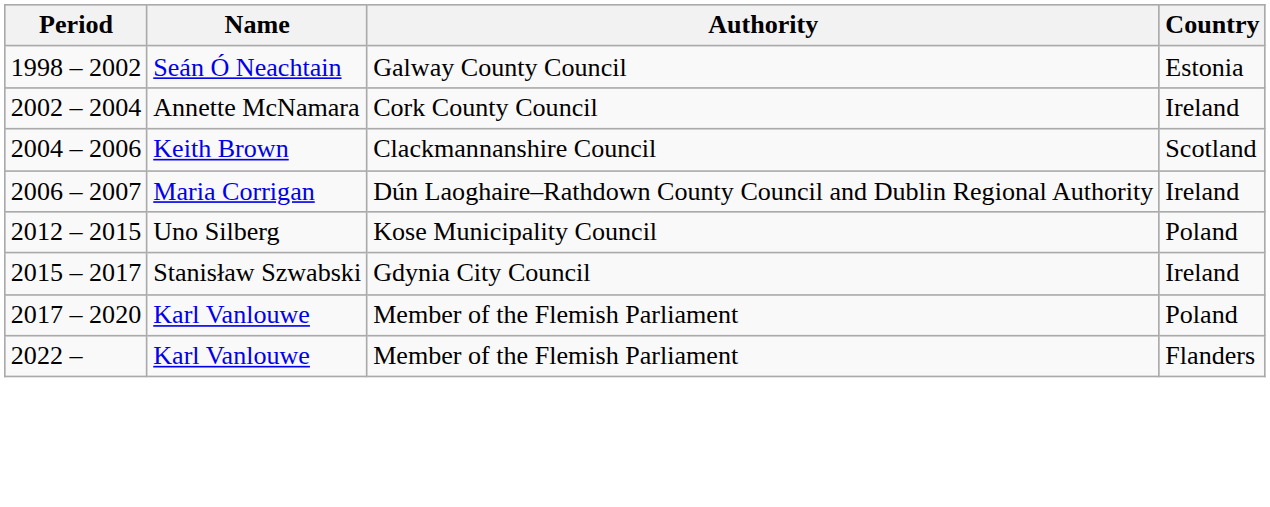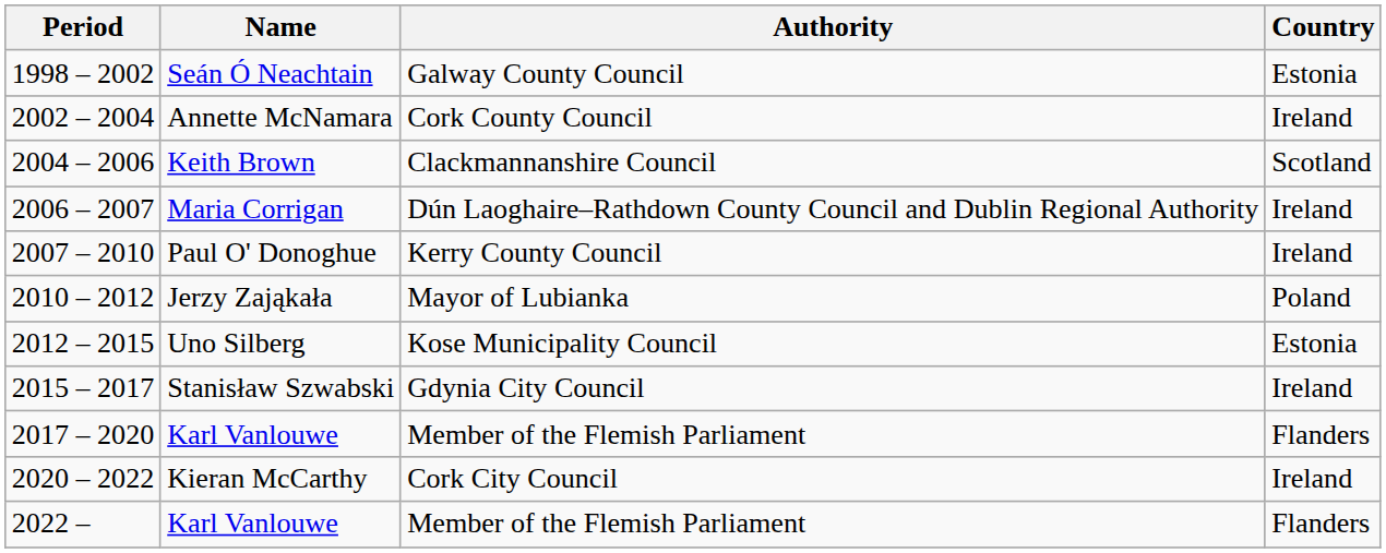+ row: 2007 – 2010 | Paul O' Donoghue | Kerry County Council | Ireland
+ row: 2010 – 2012 | Jerzy Zająkała | Mayor of Lubianka | Poland
Uno Silberg | Country: Poland -> Estonia
2017 – 2020 / Karl Vanlouwe | Country: Poland -> Flanders
+ row: 2020 – 2022 | Kieran McCarthy | Cork City Council | Ireland
